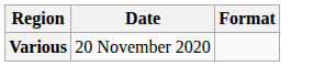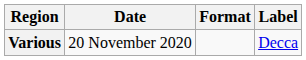+ column: Label | Decca
